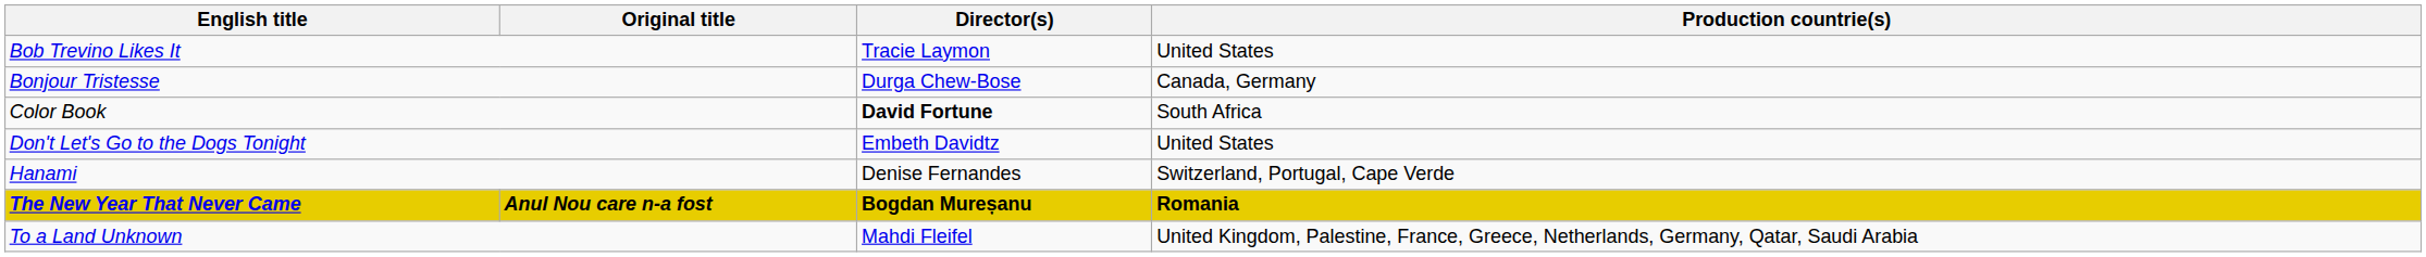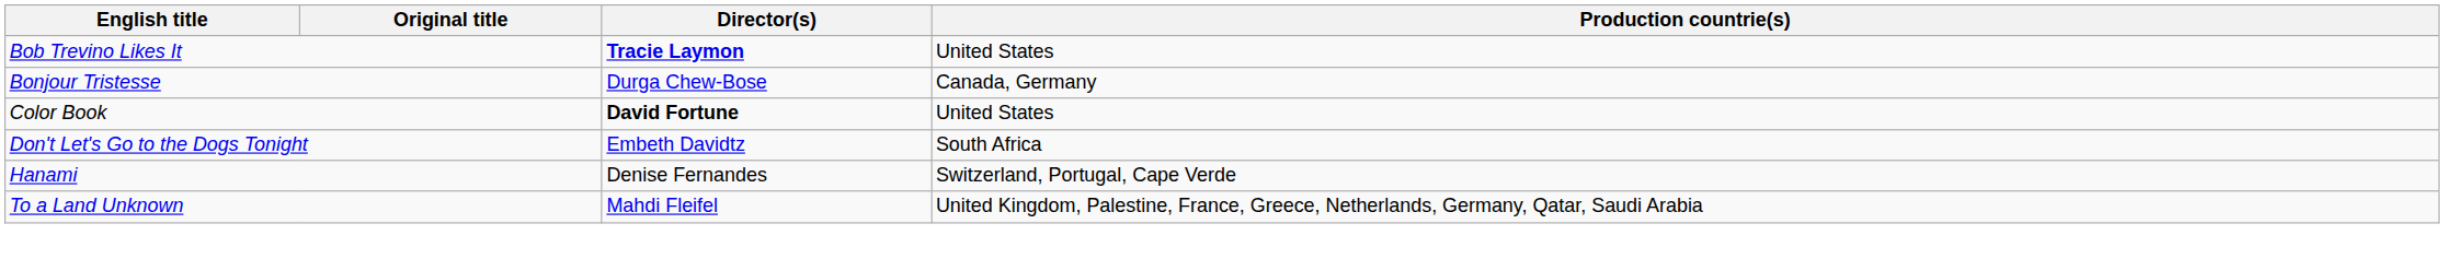Bob Trevino Likes It | Director(s): normal -> bold
Color Book | Production countrie(s): South Africa -> United States
Don't Let's Go to the Dogs Tonight | Production countrie(s): United States -> South Africa
- row: The New Year That Never Came | Anul Nou care n-a fost | Bogdan Mureșanu | Romania
